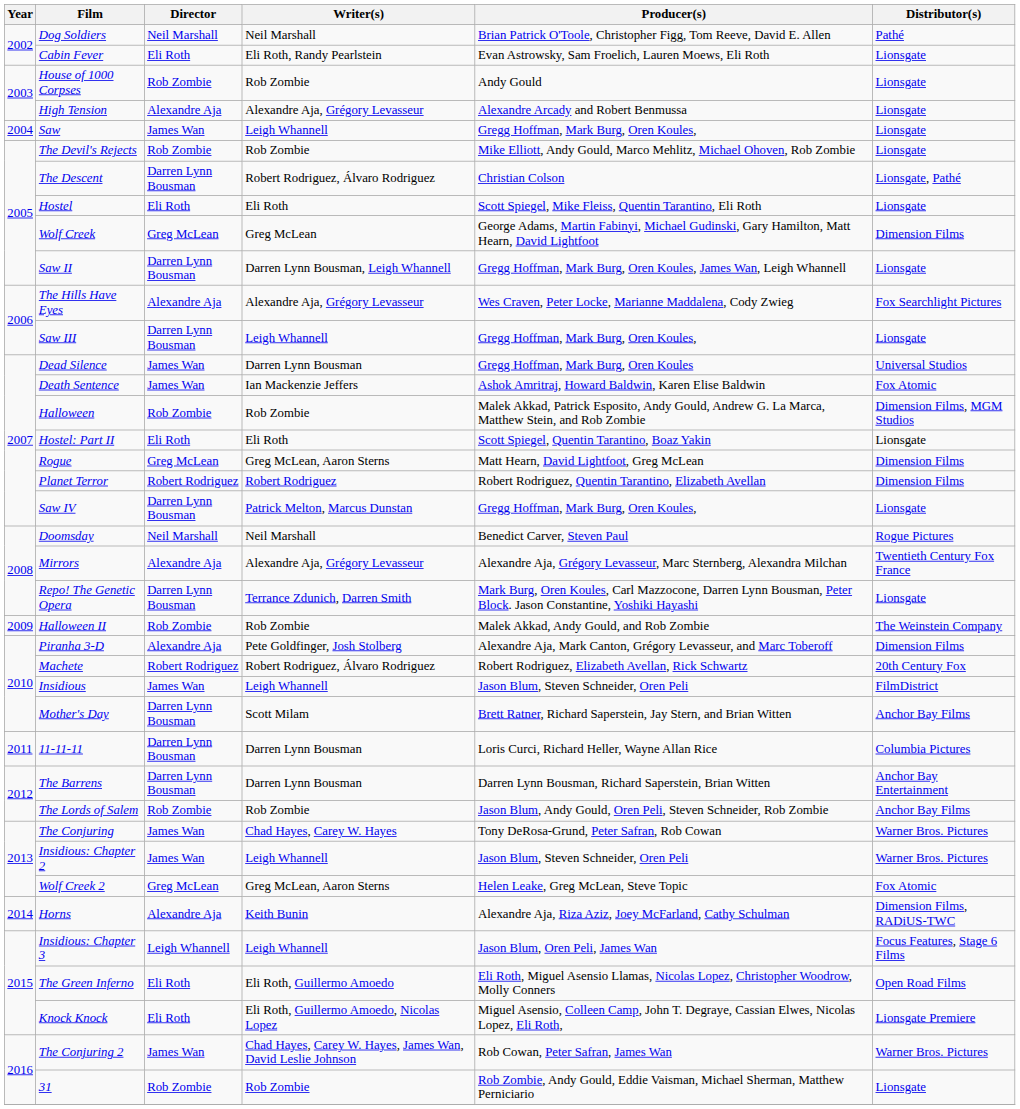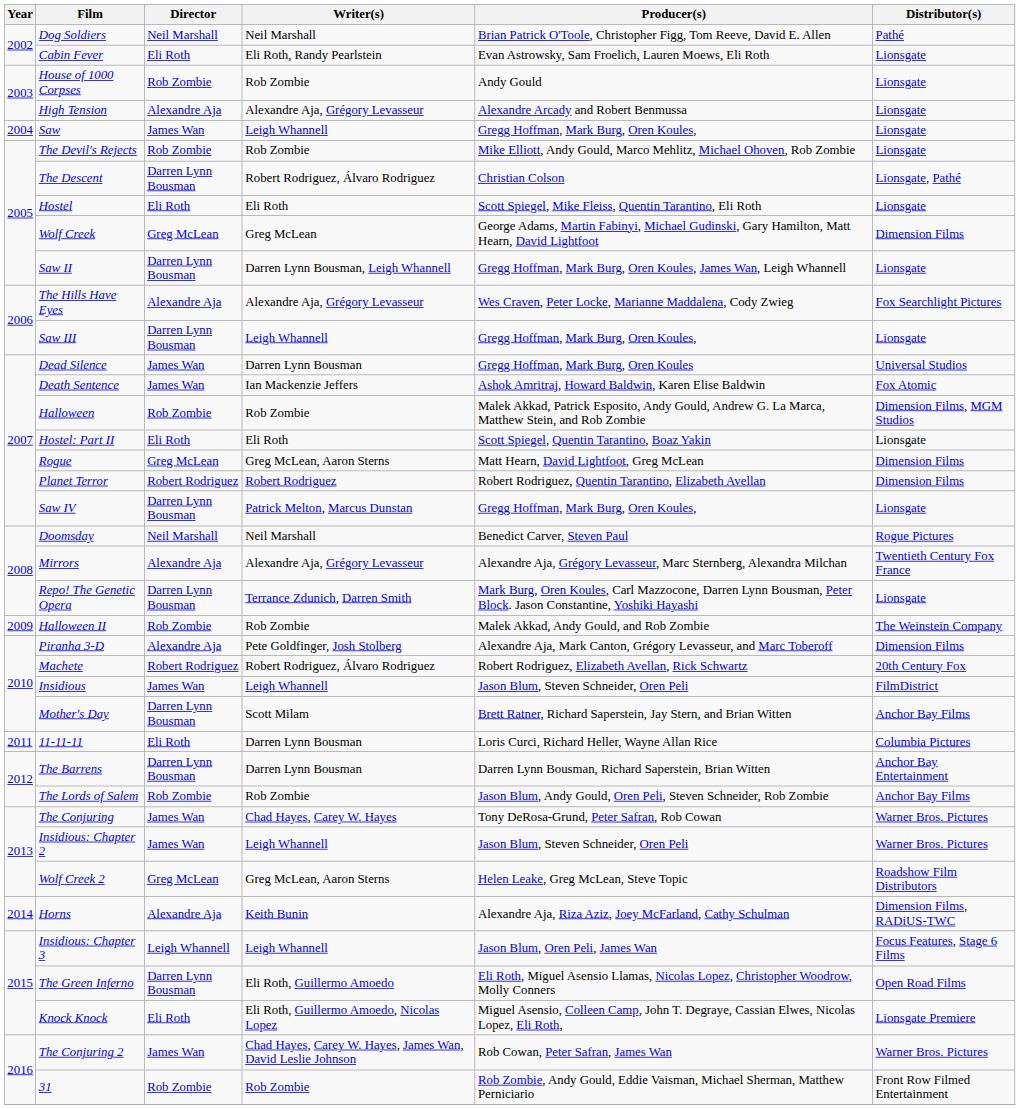11-11-11 | Director: Darren Lynn Bousman -> Eli Roth
Wolf Creek 2 | Distributor(s): Fox Atomic -> Roadshow Film Distributors
The Green Inferno | Director: Eli Roth -> Darren Lynn Bousman
31 | Distributor(s): Lionsgate -> Front Row Filmed Entertainment
